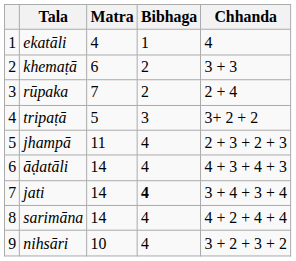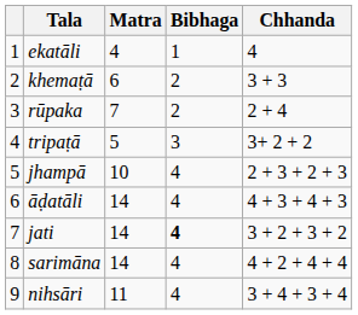jhampā | Matra: 11 -> 10
jati | Chhanda: 3 + 4 + 3 + 4 -> 3 + 2 + 3 + 2
nihsāri | Matra: 10 -> 11
nihsāri | Chhanda: 3 + 2 + 3 + 2 -> 3 + 4 + 3 + 4
